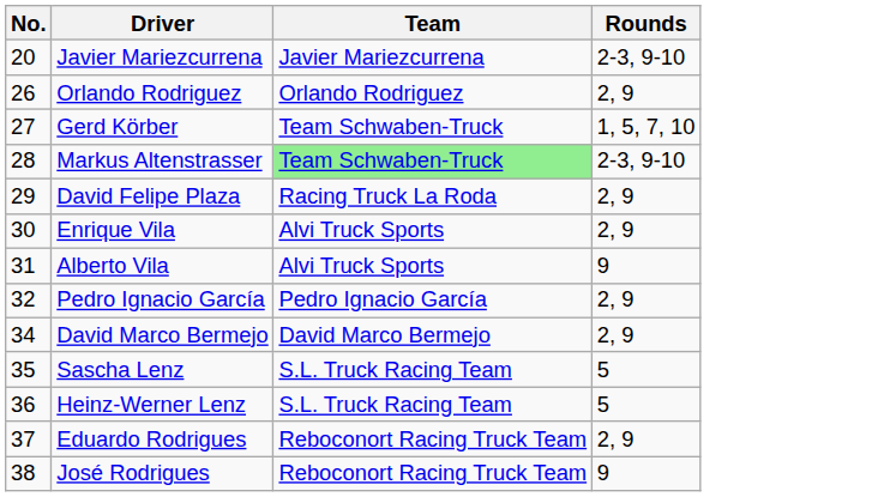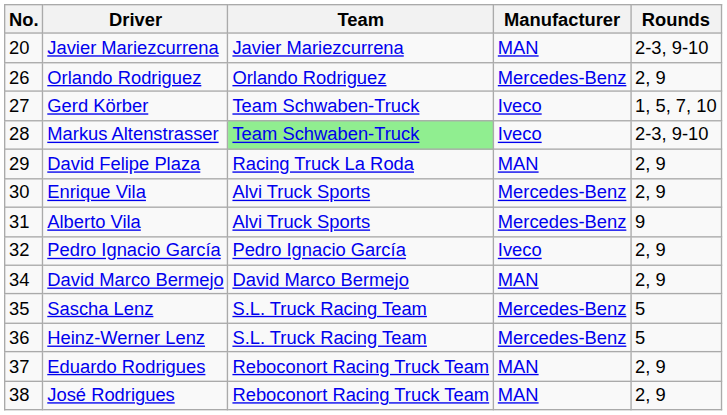+ column: Manufacturer | MAN | Mercedes-Benz | Iveco | Iveco | MAN | Mercedes-Benz | Mercedes-Benz | Iveco | MAN | Mercedes-Benz | Mercedes-Benz | MAN | MAN
José Rodrigues | Rounds: 9 -> 2, 9
